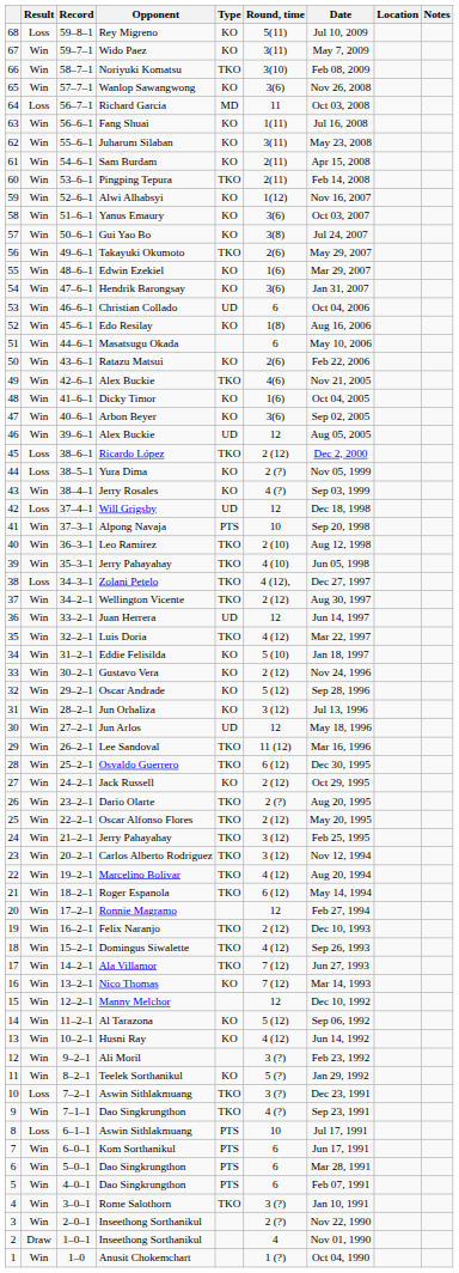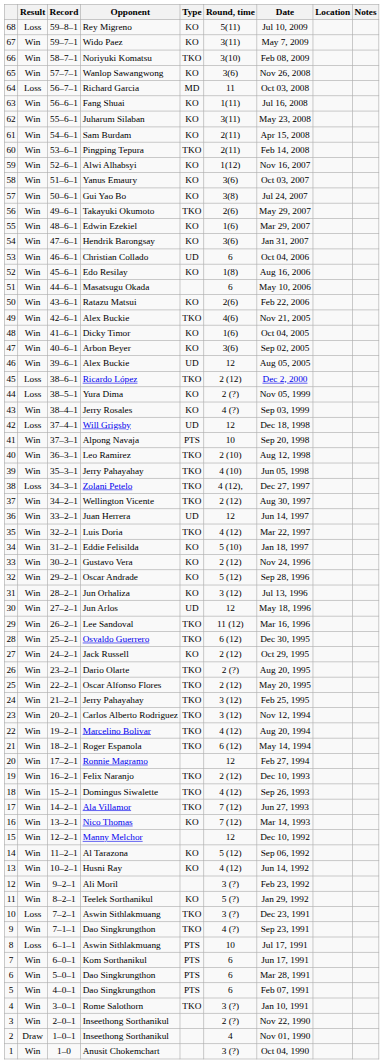Anusit Chokemchart | Round, time: 1 (?) -> 3 (?)
